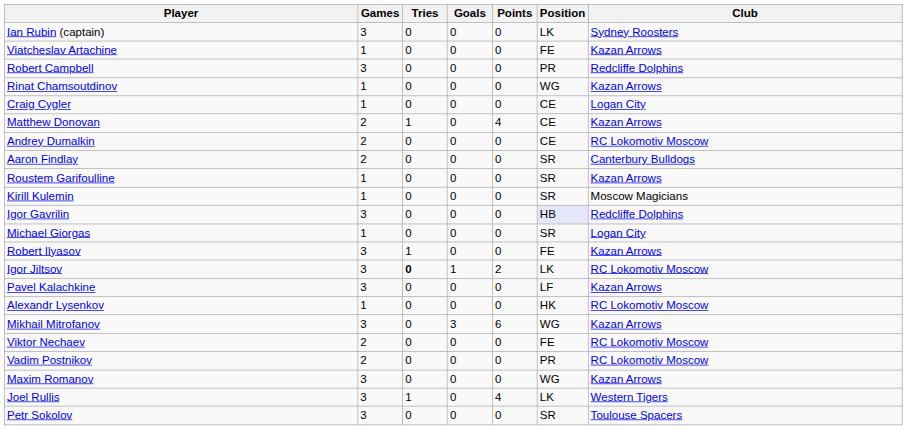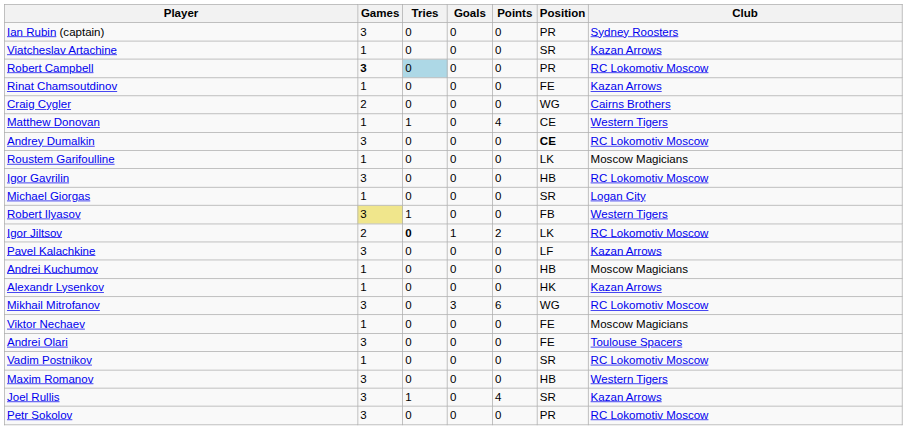Ian Rubin (captain) | Position: LK -> PR
Viatcheslav Artachine | Position: FE -> SR
Robert Campbell | Games: normal -> bold
Robert Campbell | Tries: no background -> lightblue background
Robert Campbell | Club: Redcliffe Dolphins -> RC Lokomotiv Moscow
Rinat Chamsoutdinov | Position: WG -> FE
Craig Cygler | Games: 1 -> 2
Craig Cygler | Position: CE -> WG
Craig Cygler | Club: Logan City -> Cairns Brothers
Matthew Donovan | Games: 2 -> 1
Matthew Donovan | Club: Kazan Arrows -> Western Tigers
Andrey Dumalkin | Games: 2 -> 3
Andrey Dumalkin | Position: normal -> bold
- row: Aaron Findlay | 2 | 0 | 0 | 0 | SR | Canterbury Bulldogs
Roustem Garifoulline | Position: SR -> LK
Roustem Garifoulline | Club: Kazan Arrows -> Moscow Magicians
- row: Kirill Kulemin | 1 | 0 | 0 | 0 | SR | Moscow Magicians
Igor Gavrilin | Position: lavender background -> no background
Igor Gavrilin | Club: Redcliffe Dolphins -> RC Lokomotiv Moscow
Robert Ilyasov | Games: no background -> khaki background
Robert Ilyasov | Position: FE -> FB
Robert Ilyasov | Club: Kazan Arrows -> Western Tigers
Igor Jiltsov | Games: 3 -> 2
+ row: Andrei Kuchumov | 1 | 0 | 0 | 0 | HB | Moscow Magicians
Alexandr Lysenkov | Club: RC Lokomotiv Moscow -> Kazan Arrows
Mikhail Mitrofanov | Club: Kazan Arrows -> RC Lokomotiv Moscow
Viktor Nechaev | Games: 2 -> 1
Viktor Nechaev | Club: RC Lokomotiv Moscow -> Moscow Magicians
+ row: Andrei Olari | 3 | 0 | 0 | 0 | FE | Toulouse Spacers
Vadim Postnikov | Games: 2 -> 1
Vadim Postnikov | Position: PR -> SR
Maxim Romanov | Position: WG -> HB
Maxim Romanov | Club: Kazan Arrows -> Western Tigers
Joel Rullis | Position: LK -> SR
Joel Rullis | Club: Western Tigers -> Kazan Arrows
Petr Sokolov | Position: SR -> PR
Petr Sokolov | Club: Toulouse Spacers -> RC Lokomotiv Moscow
